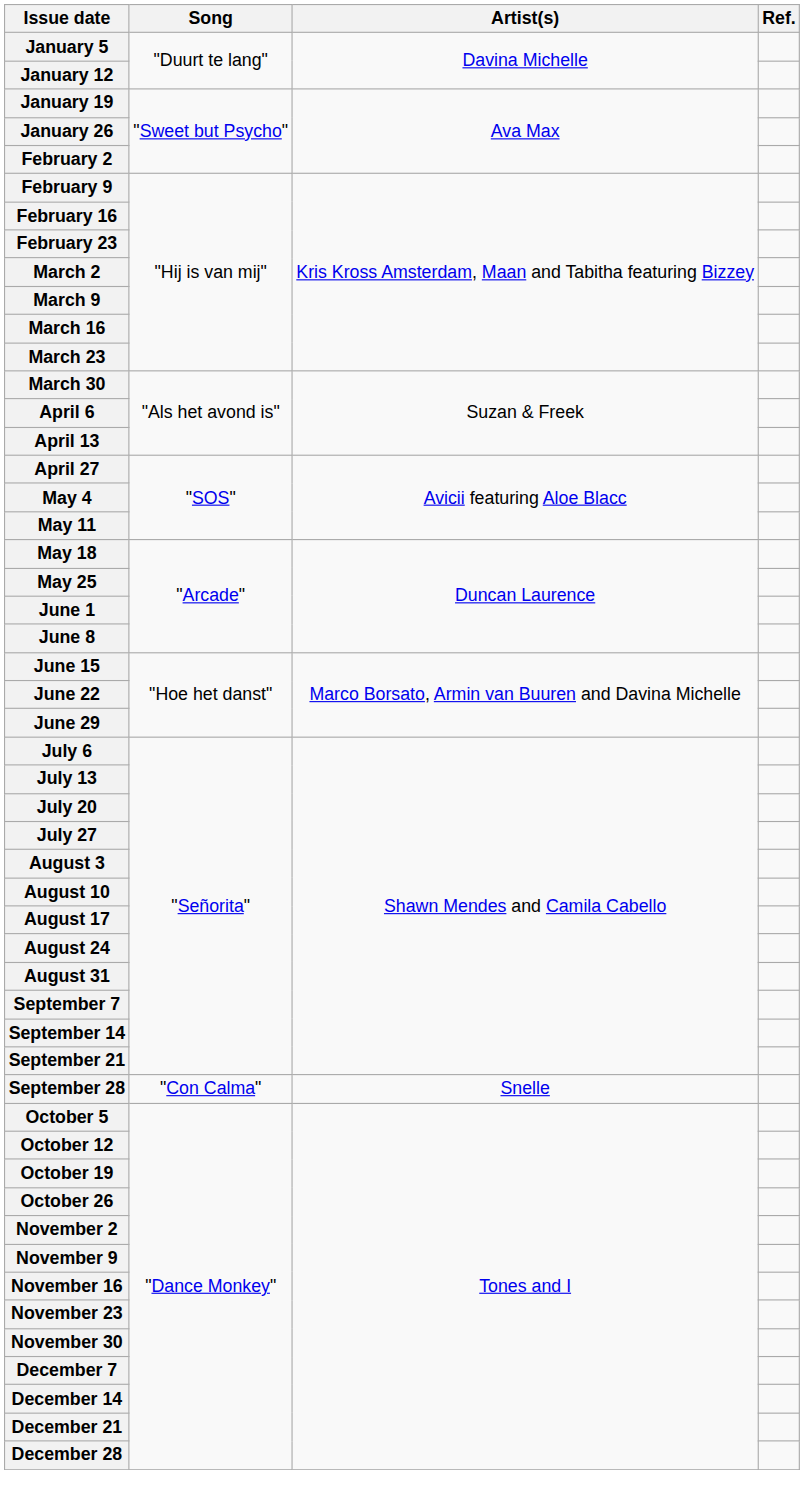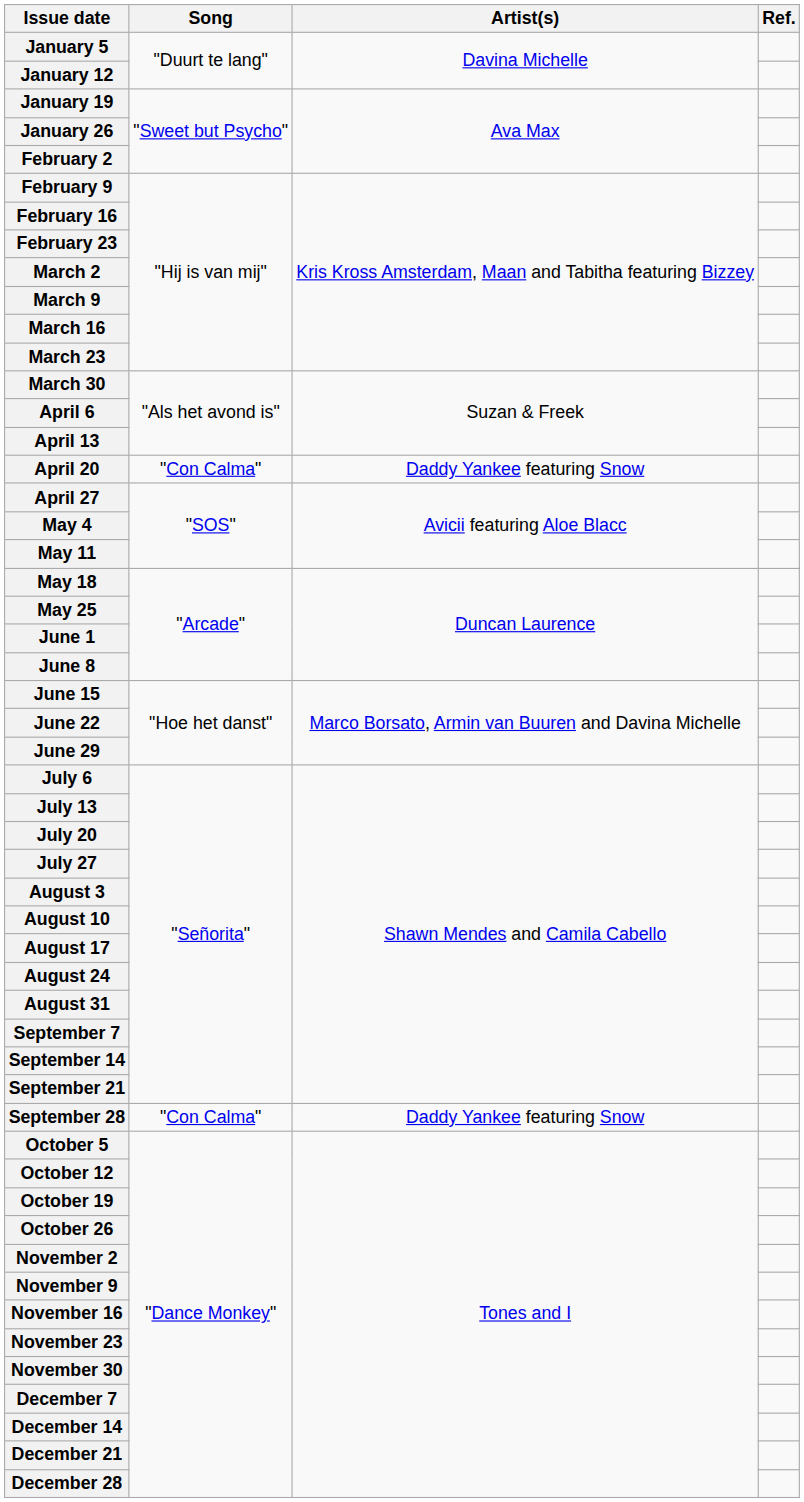+ row: April 20 | "Con Calma" | Daddy Yankee featuring Snow
September 28 | Artist(s): Snelle -> Daddy Yankee featuring Snow
